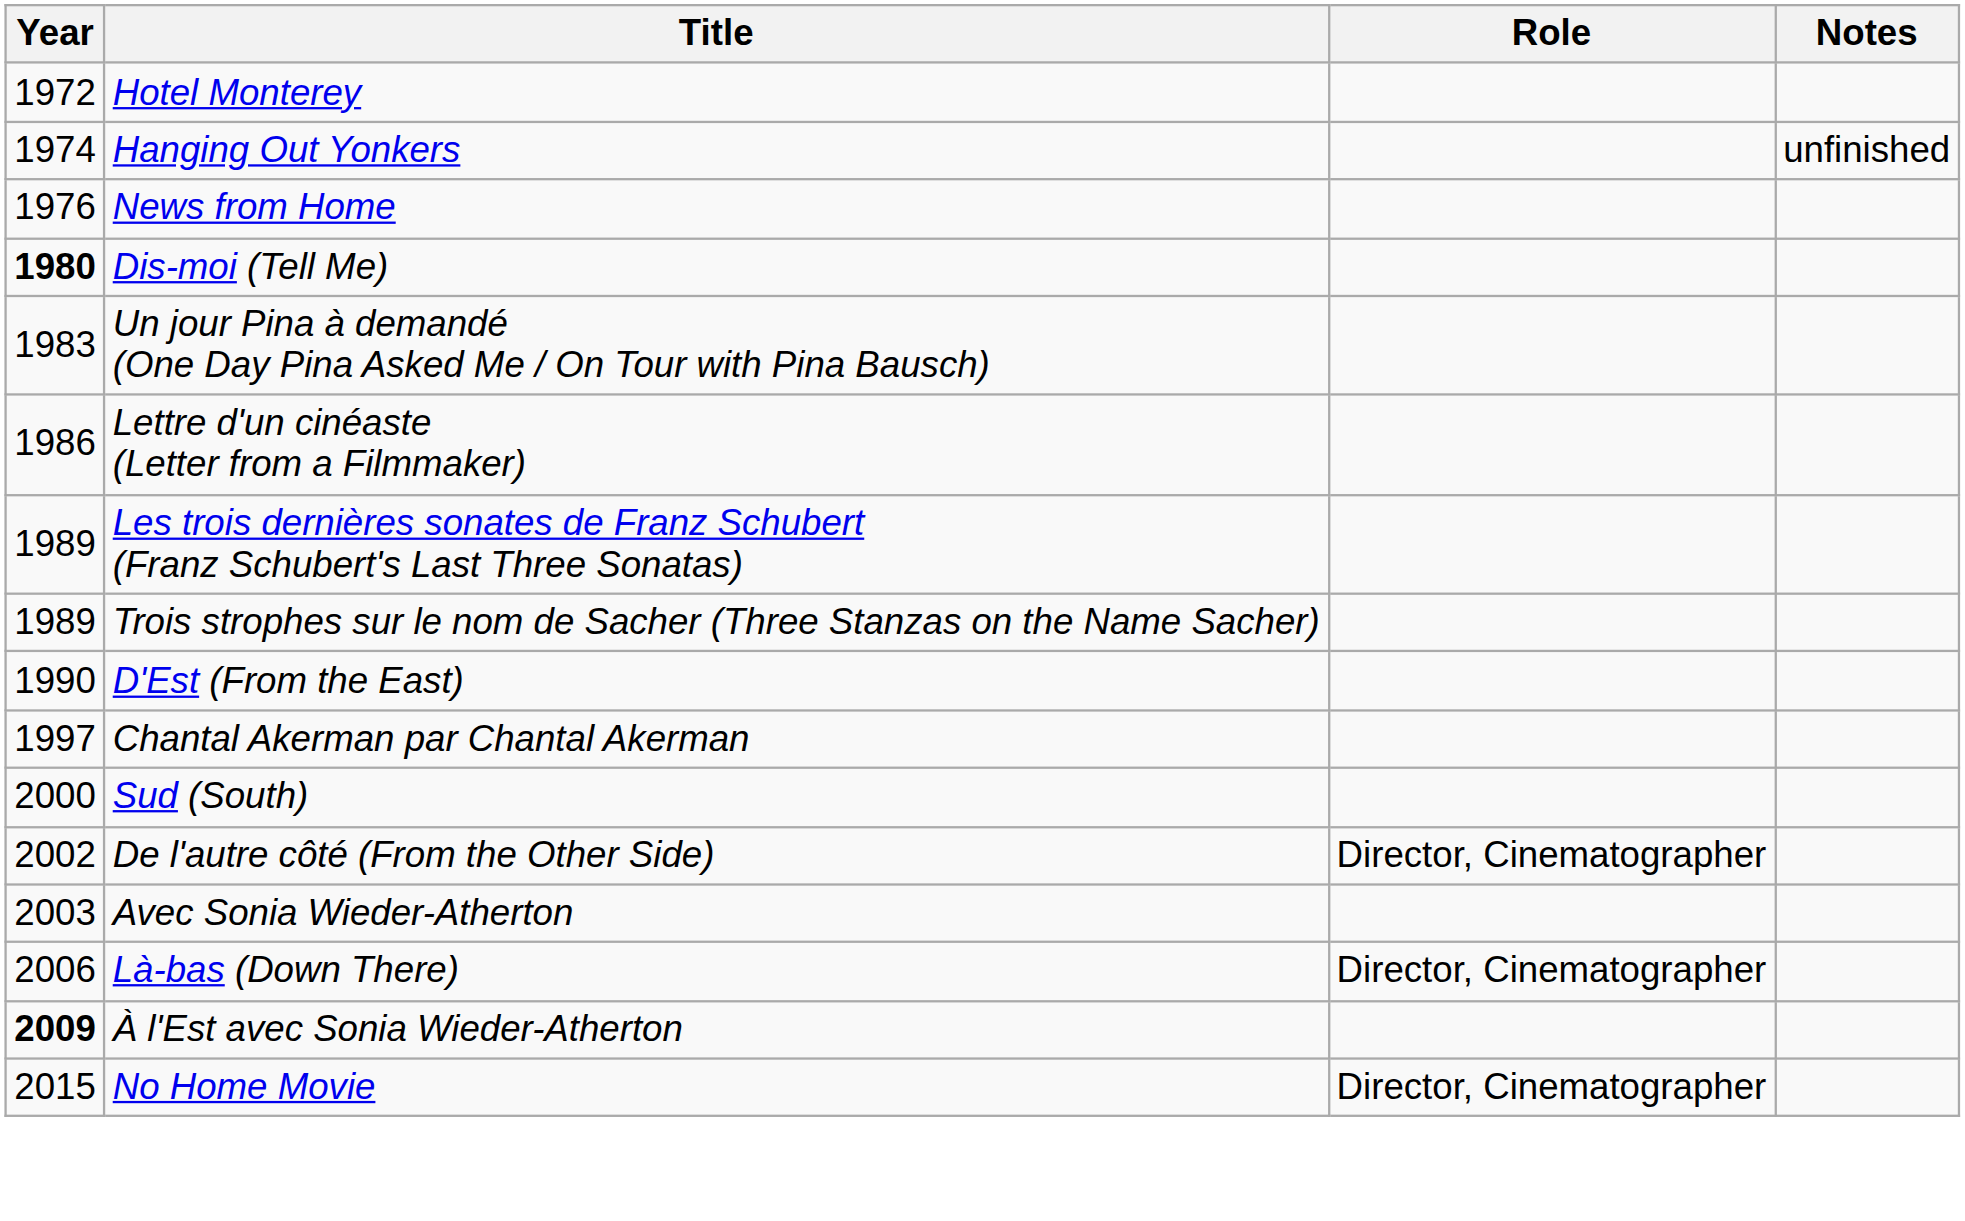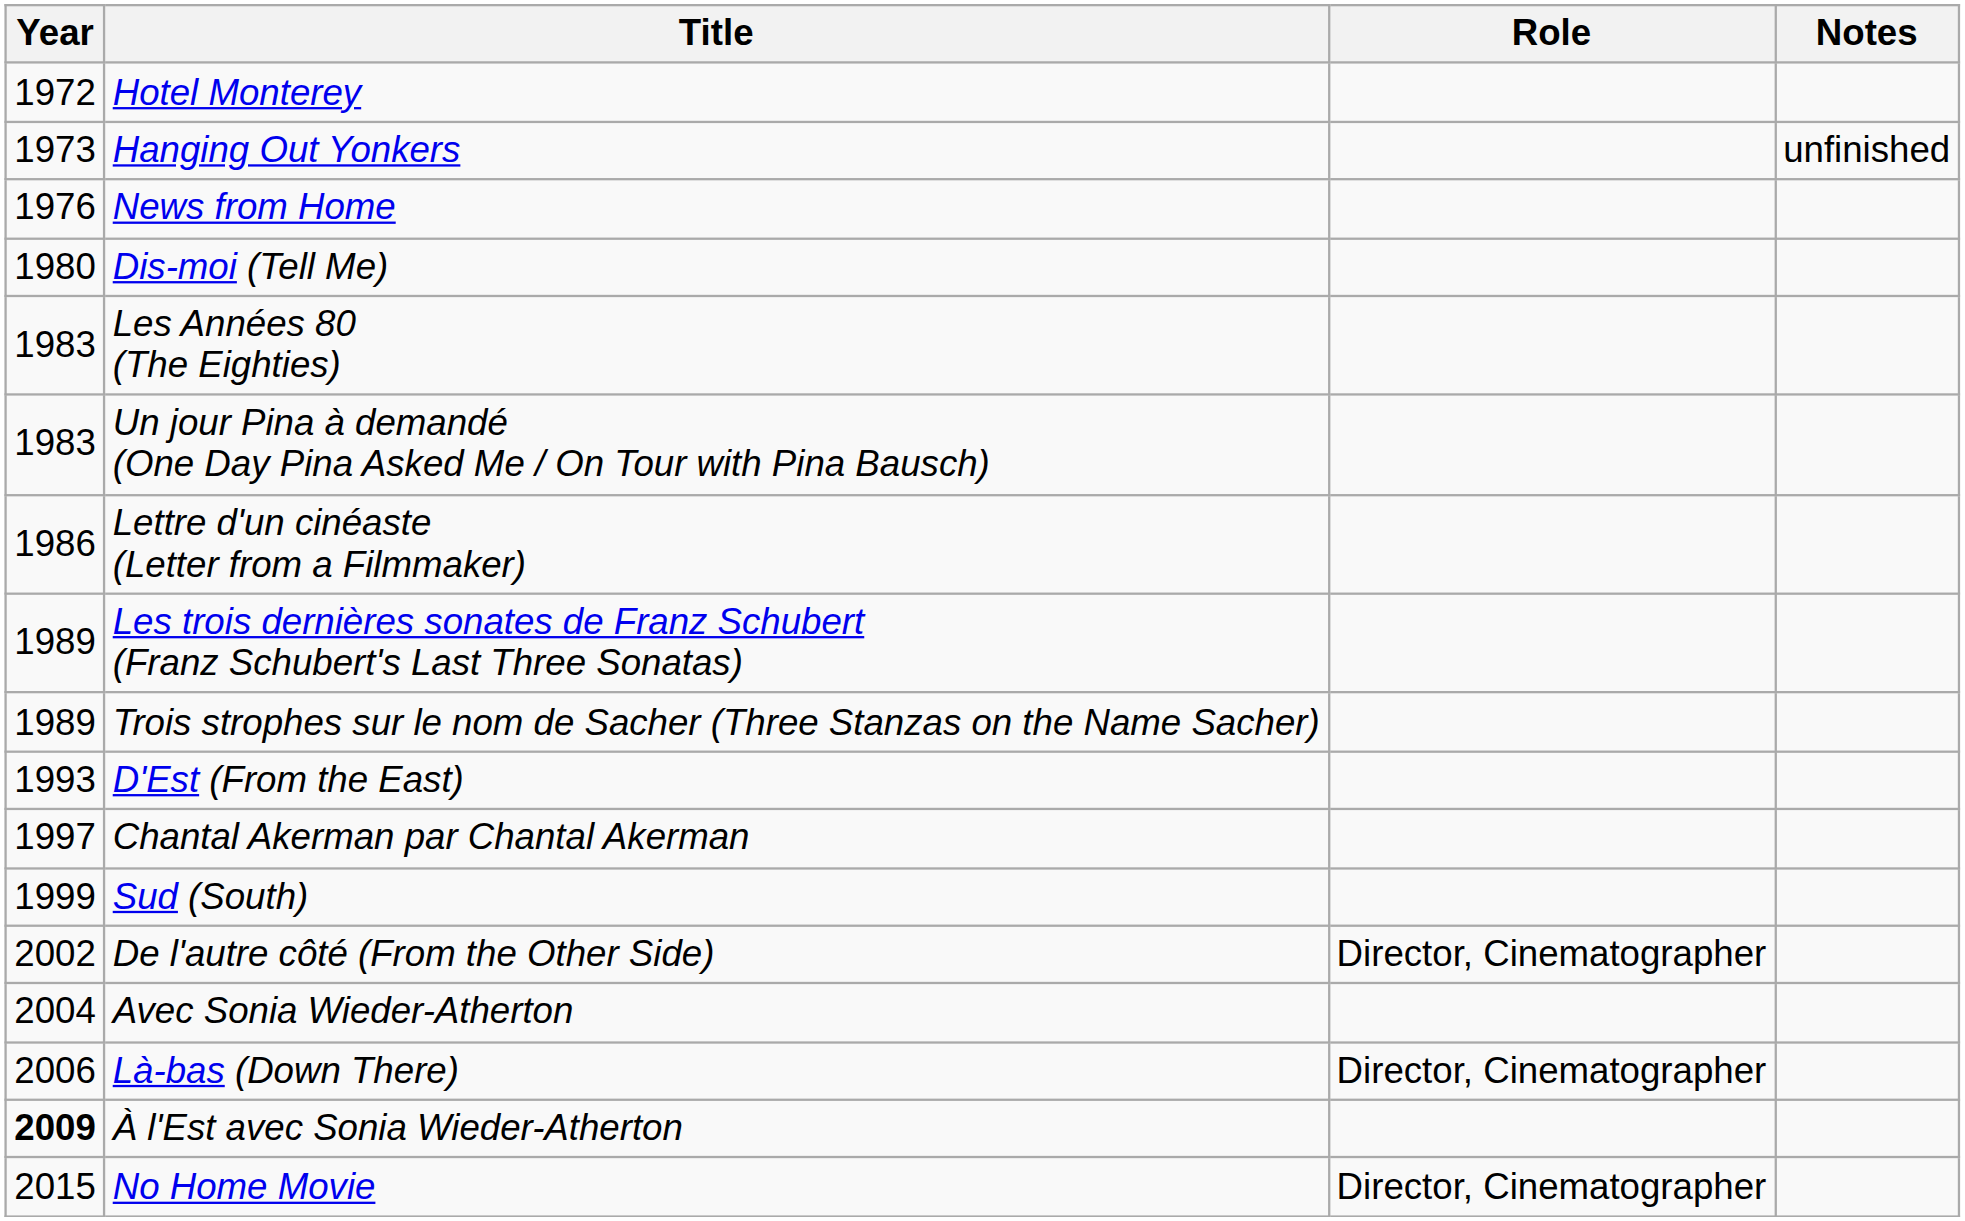Hanging Out Yonkers | Year: 1974 -> 1973
Dis-moi (Tell Me) | Year: bold -> normal
+ row: 1983 | Les Années 80 (The Eighties)
D'Est (From the East) | Year: 1990 -> 1993
Sud (South) | Year: 2000 -> 1999
Avec Sonia Wieder-Atherton | Year: 2003 -> 2004
